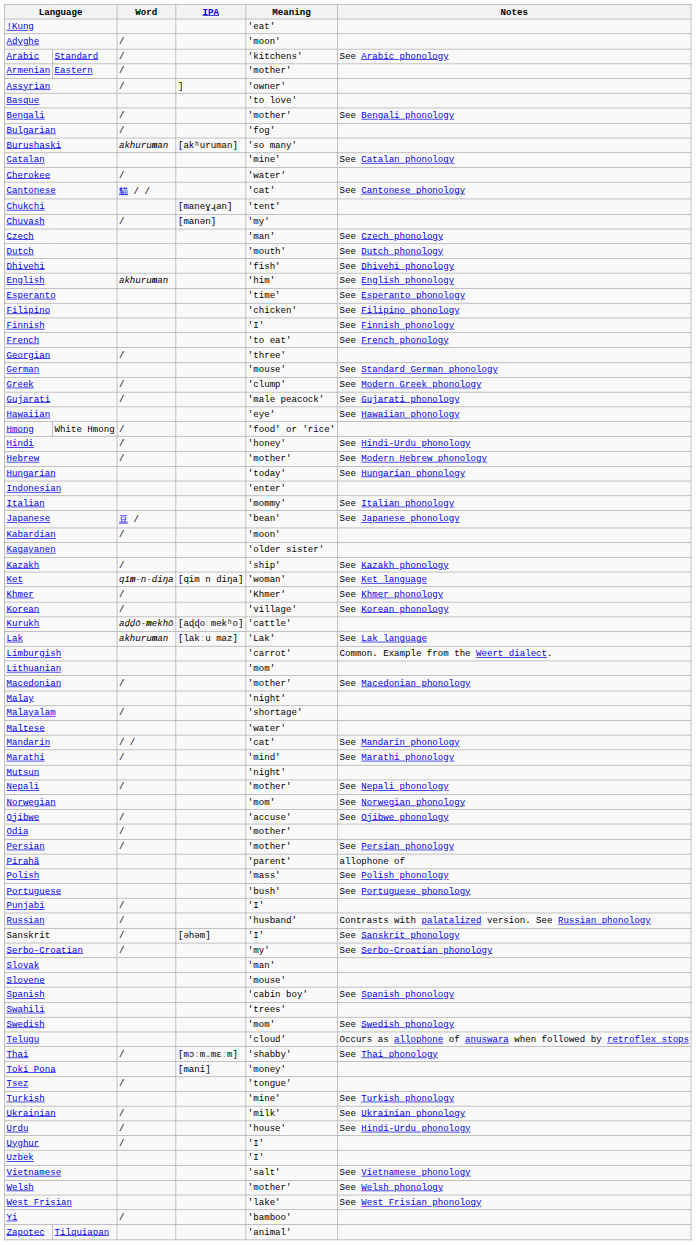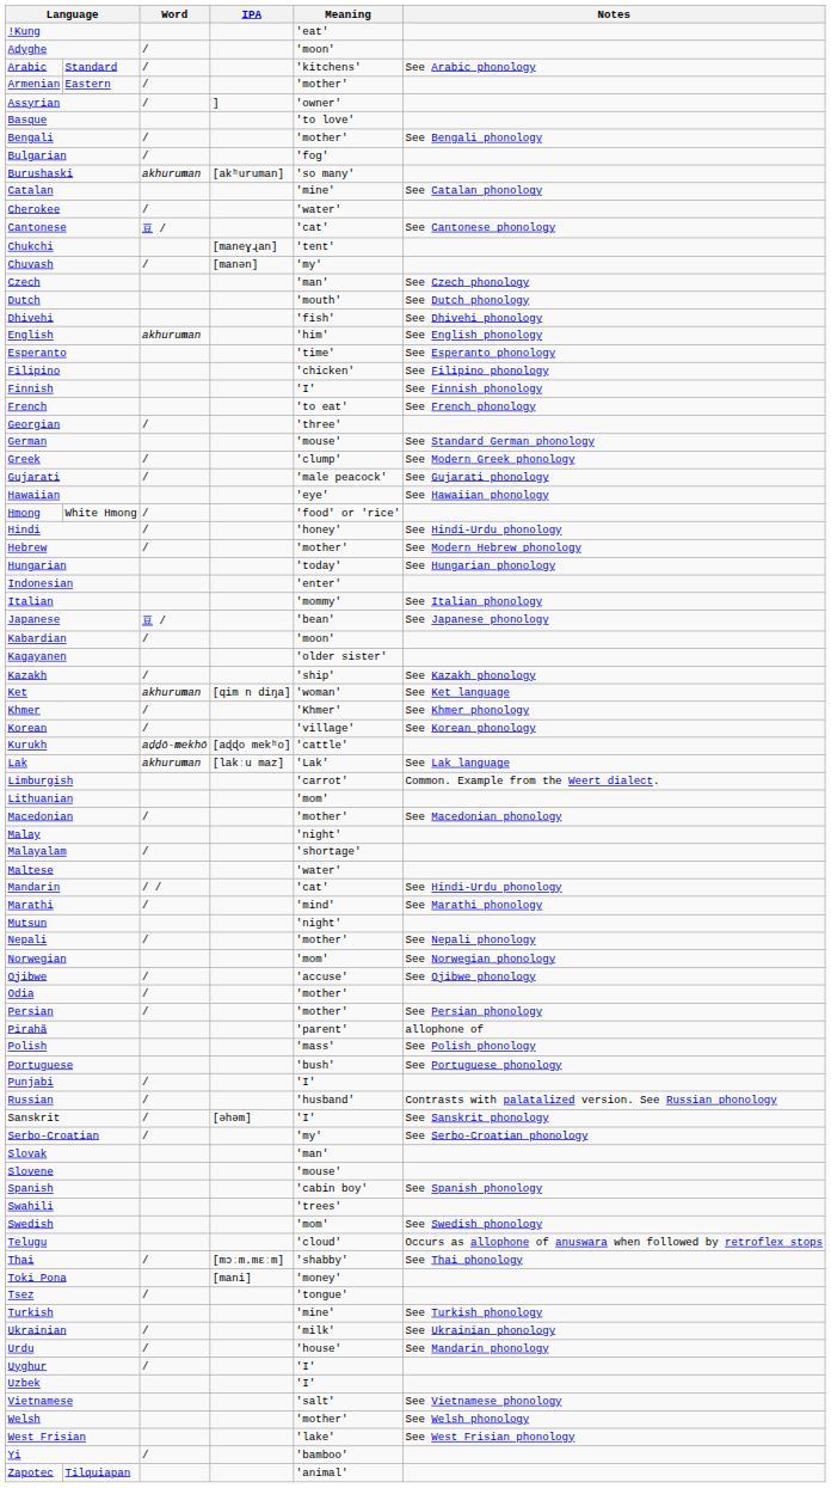Cantonese | Word: 貓 / / -> 豆 /
Ket | Word: qīm-n-diŋa -> akhuruman
Mandarin | Notes: See Mandarin phonology -> See Hindi-Urdu phonology
Urdu | Notes: See Hindi-Urdu phonology -> See Mandarin phonology
